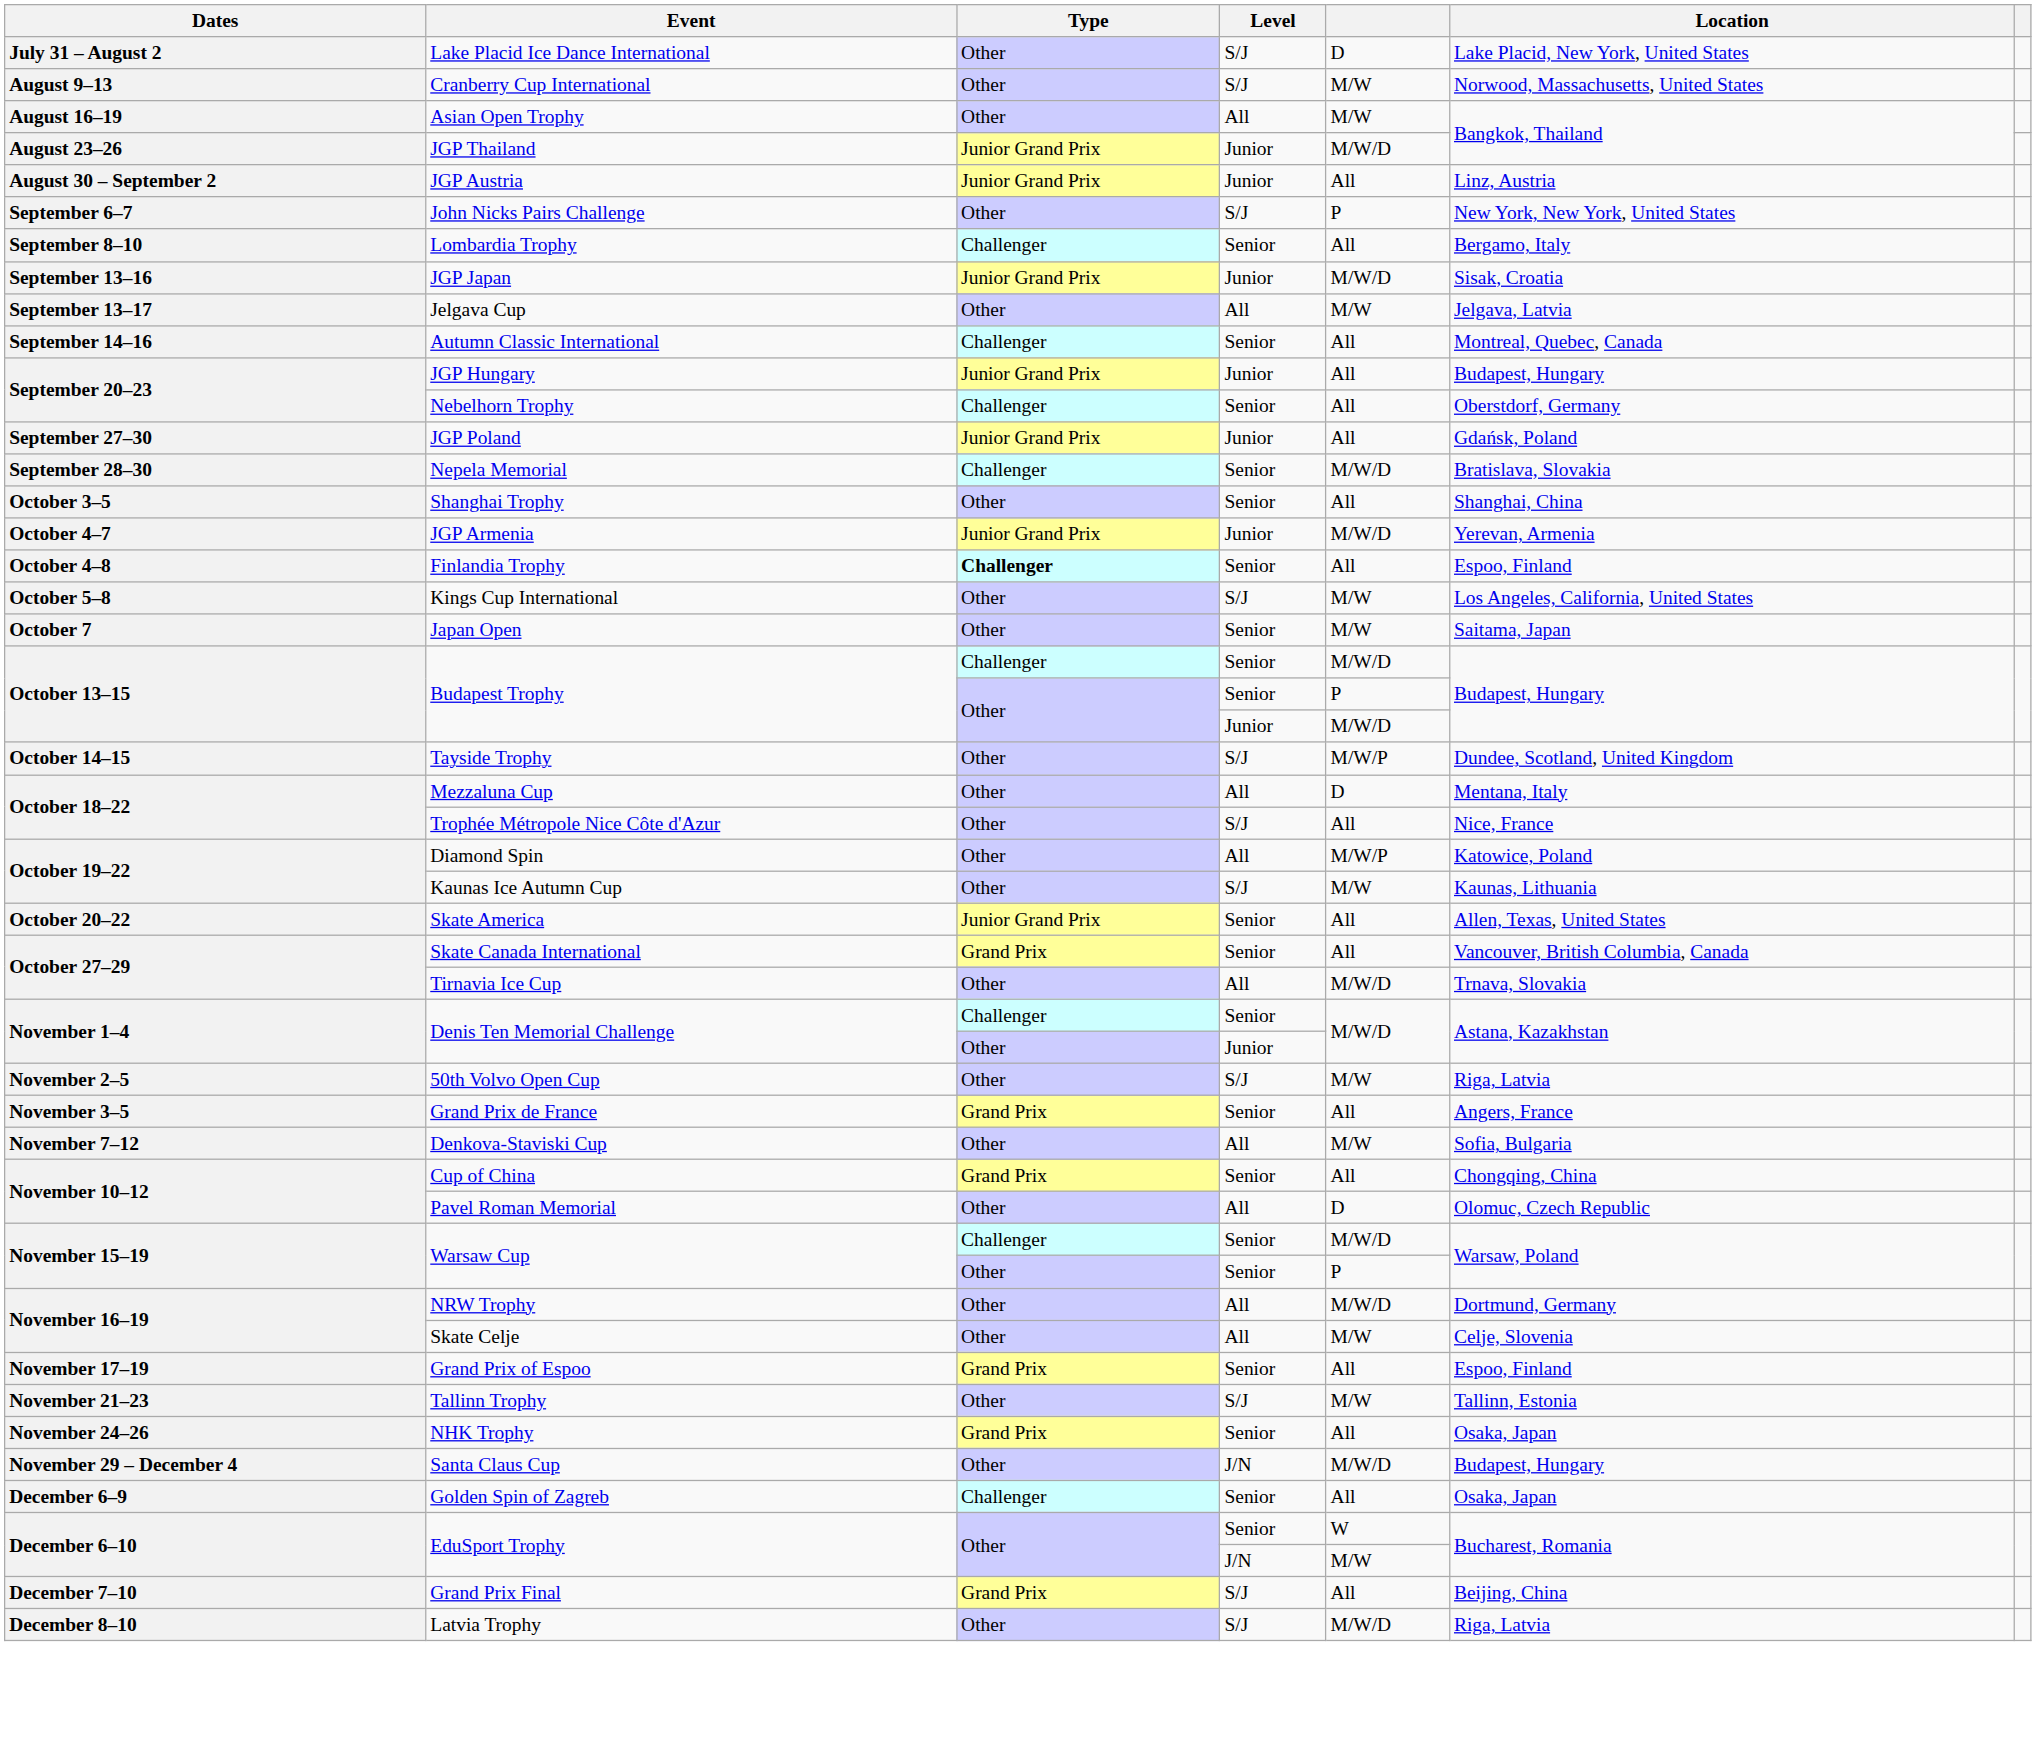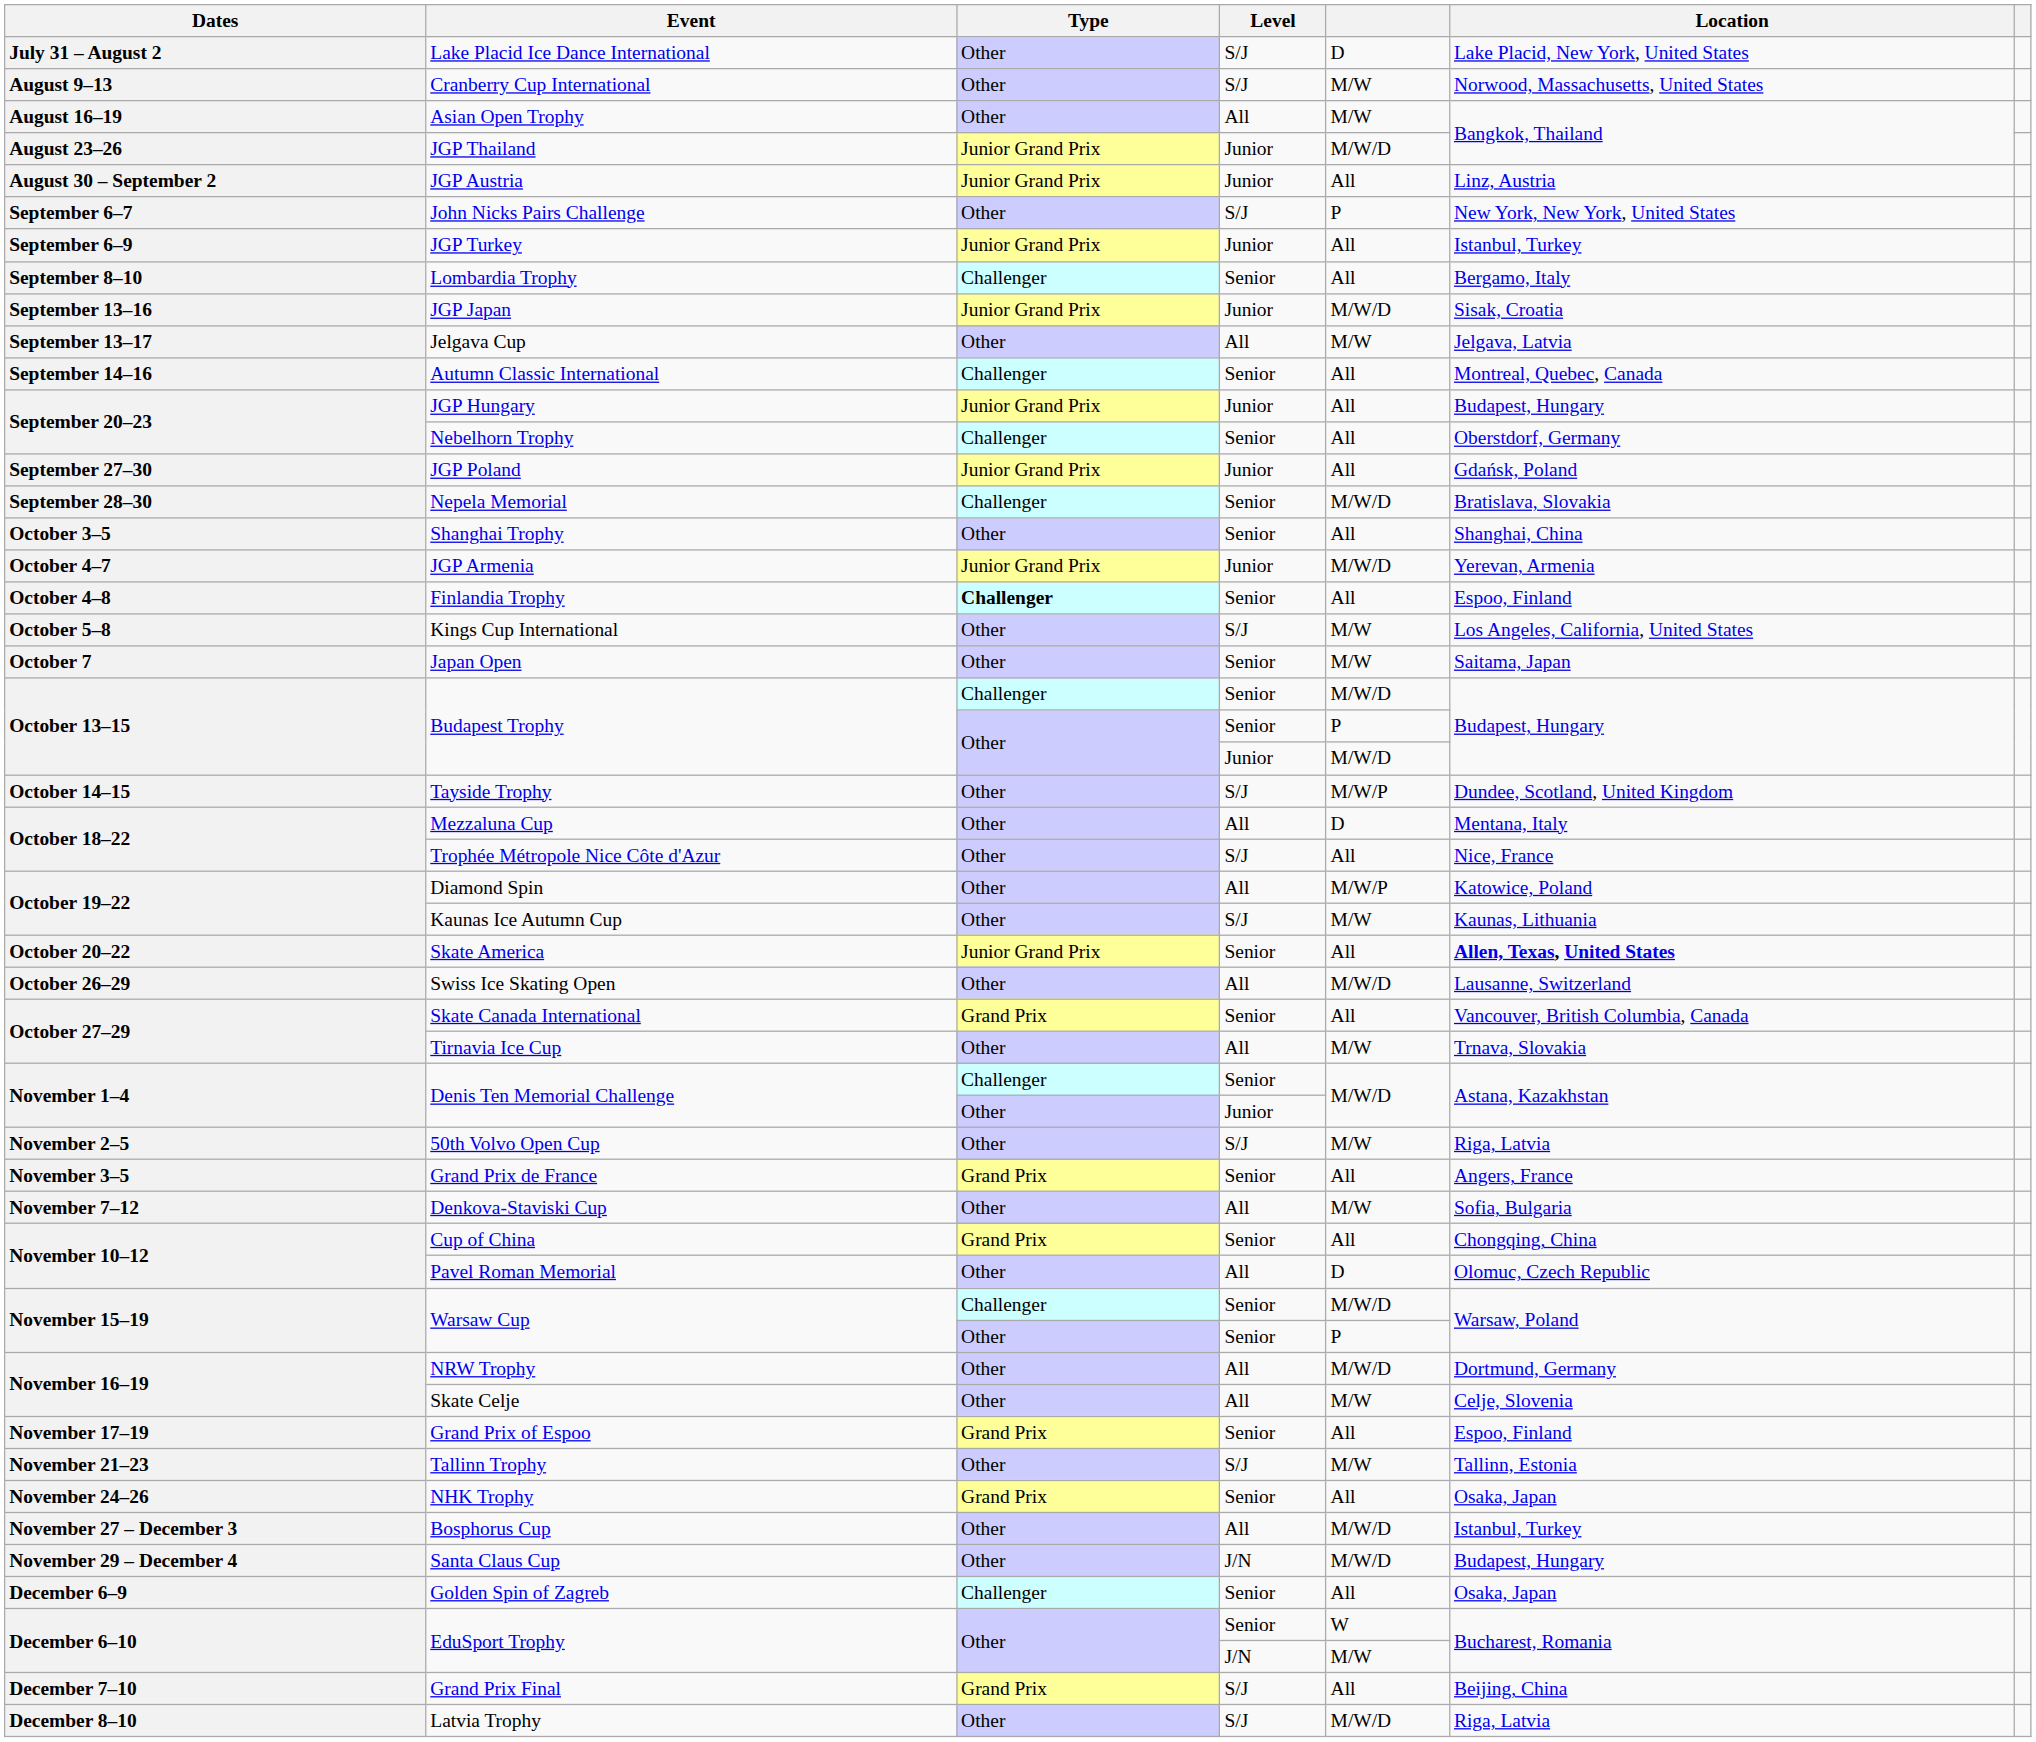+ row: September 6–9 | JGP Turkey | Junior Grand Prix | Junior | All | Istanbul, Turkey
Skate America | Location: normal -> bold
+ row: October 26–29 | Swiss Ice Skating Open | Other | All | M/W/D | Lausanne, Switzerland
Tirnavia Ice Cup | column 5: M/W/D -> M/W
+ row: November 27 – December 3 | Bosphorus Cup | Other | All | M/W/D | Istanbul, Turkey
